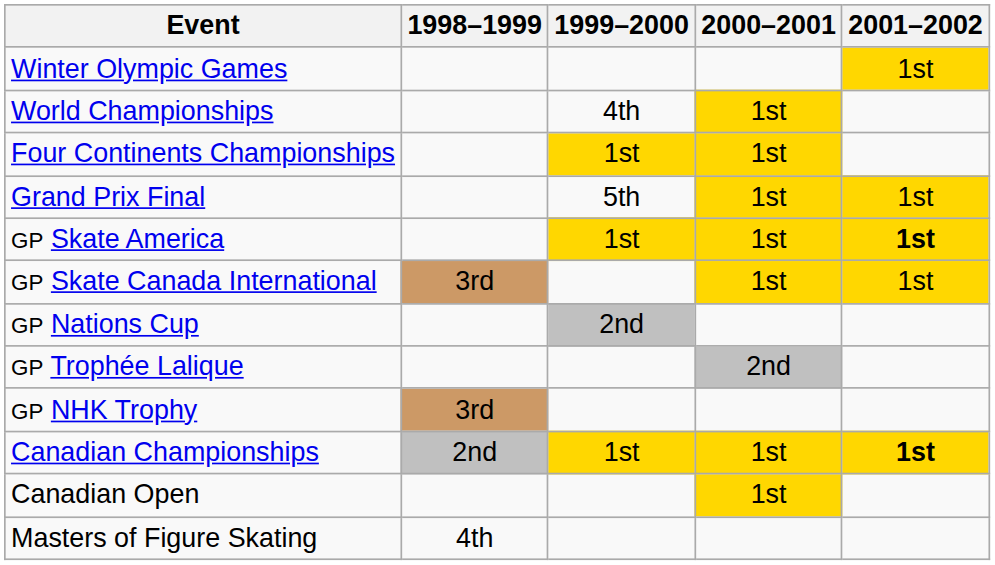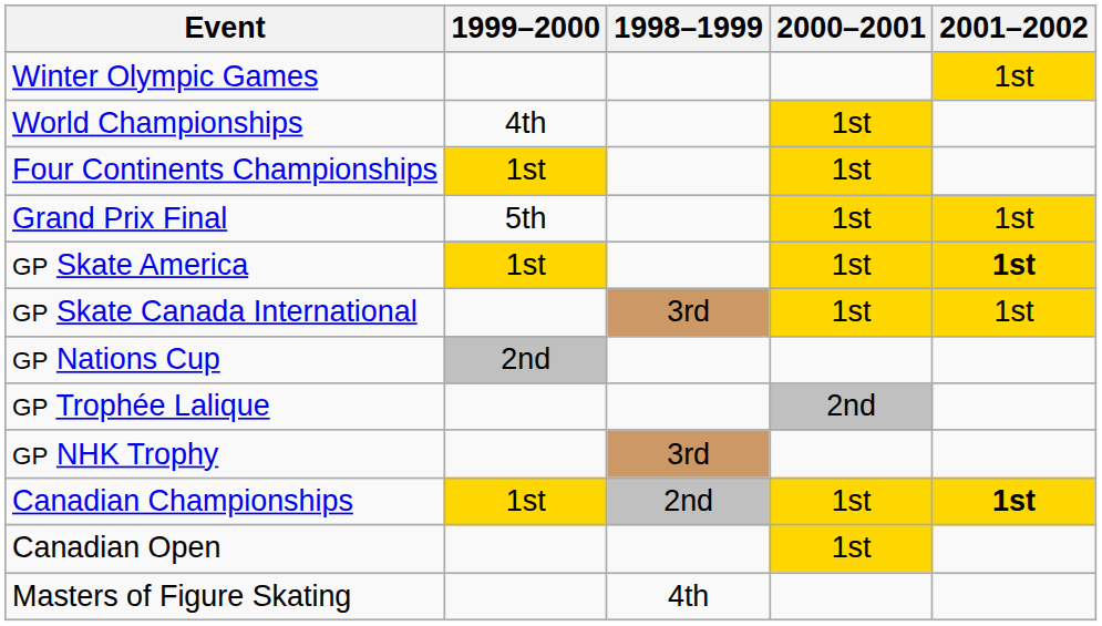columns swapped: 1998–1999 <-> 1999–2000
